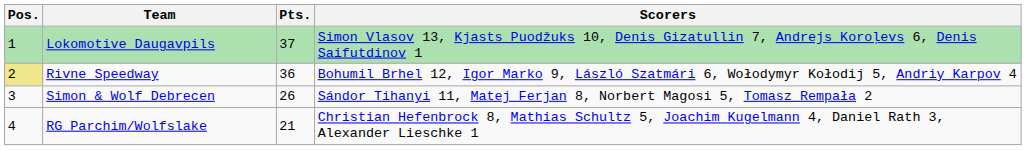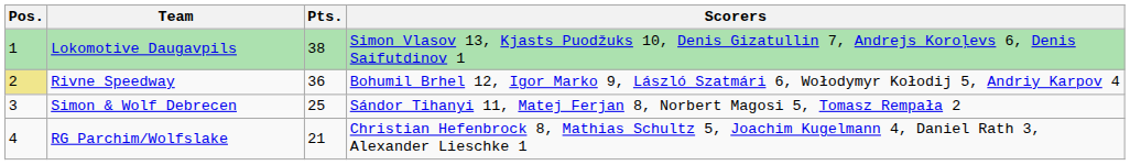Lokomotive Daugavpils | Pts.: 37 -> 38
Simon & Wolf Debrecen | Pts.: 26 -> 25
